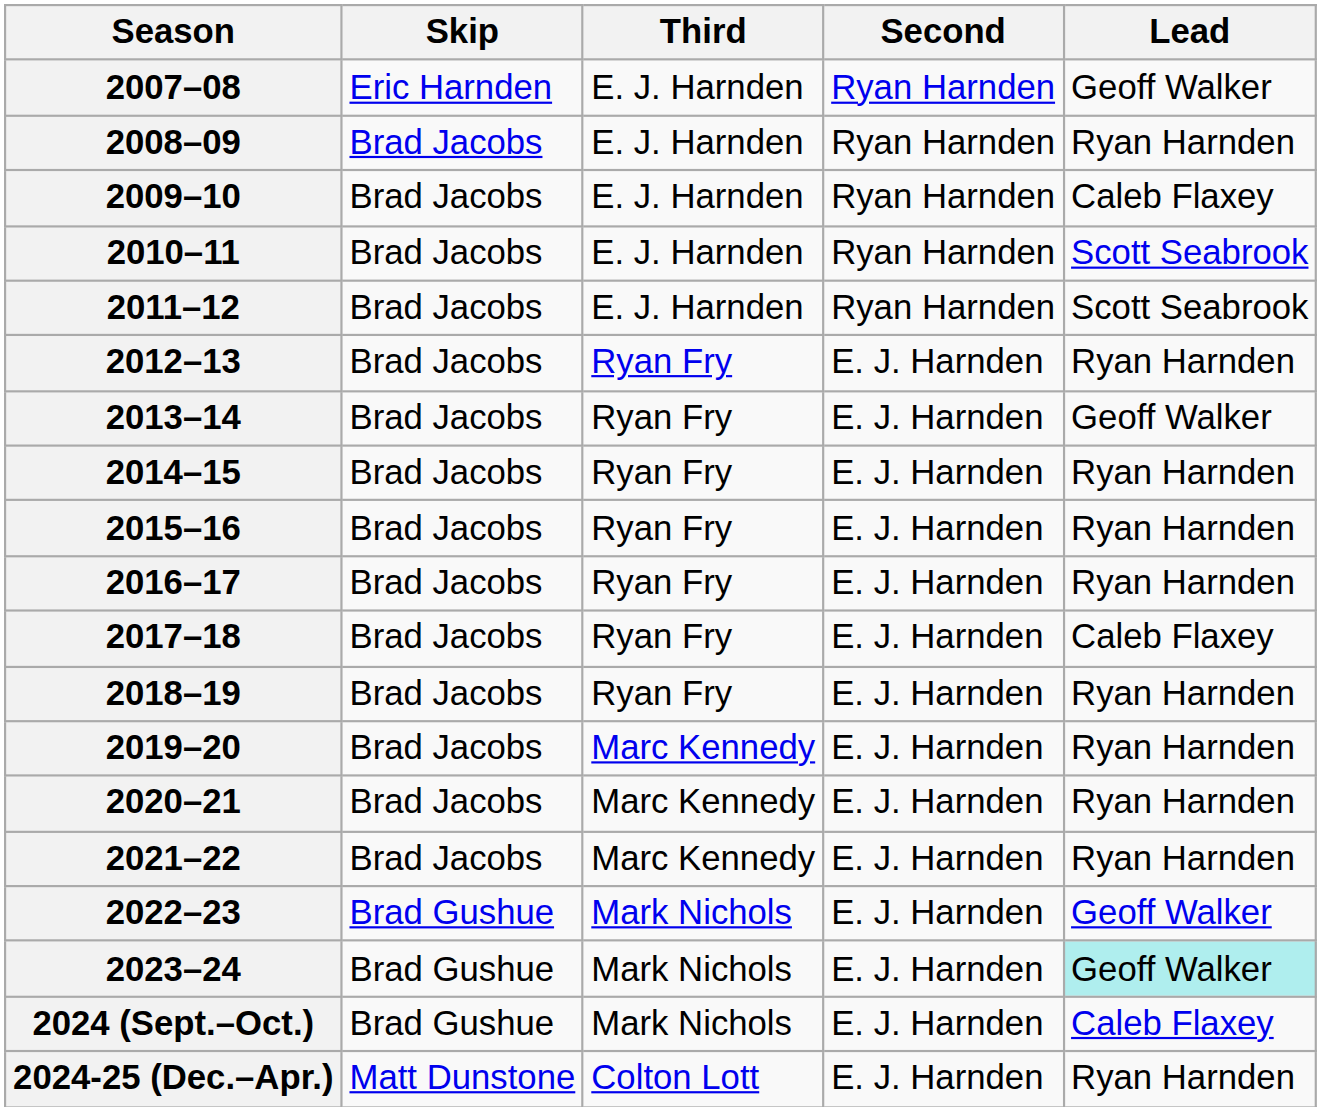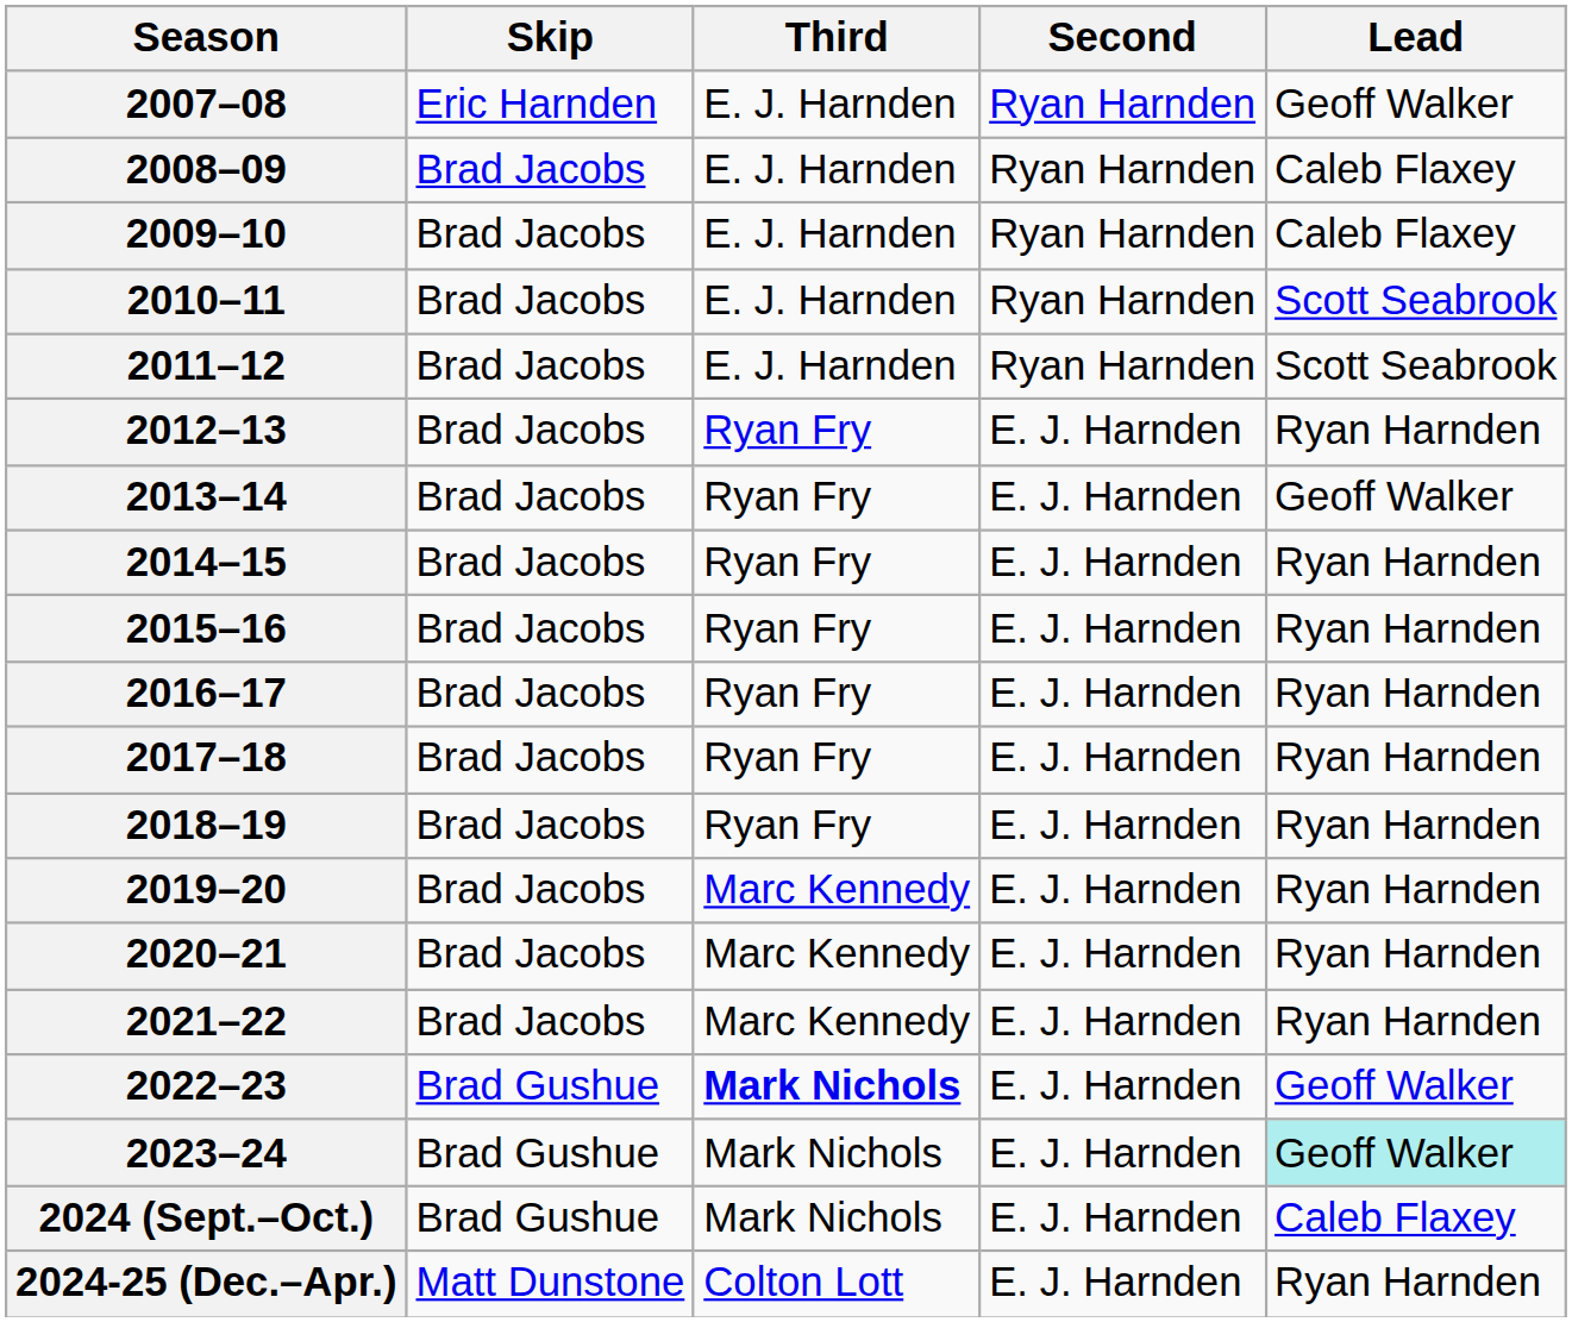2008–09 | Lead: Ryan Harnden -> Caleb Flaxey
2017–18 | Lead: Caleb Flaxey -> Ryan Harnden
2022–23 | Third: normal -> bold
